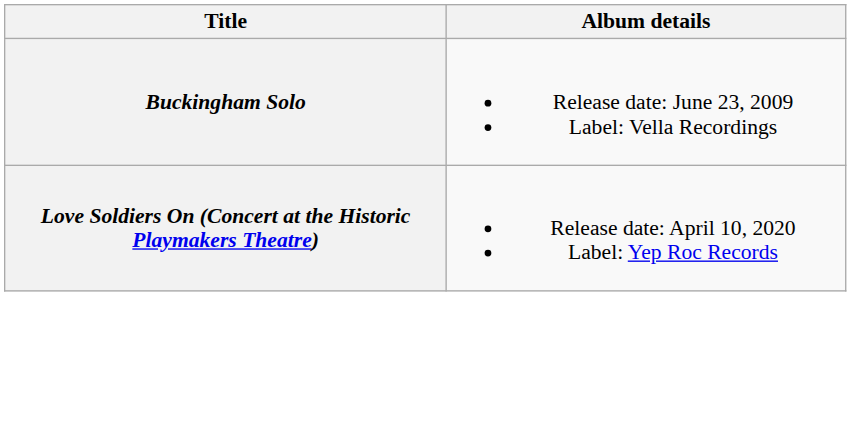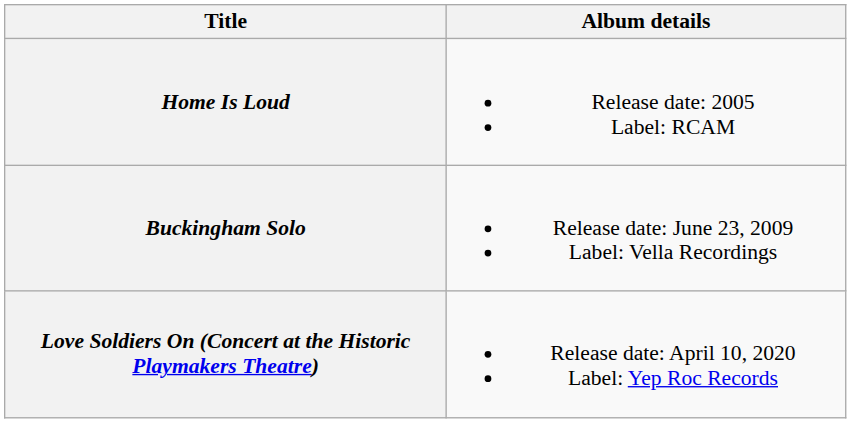+ row: Home Is Loud | Release date: 2005 Label: RCAM
